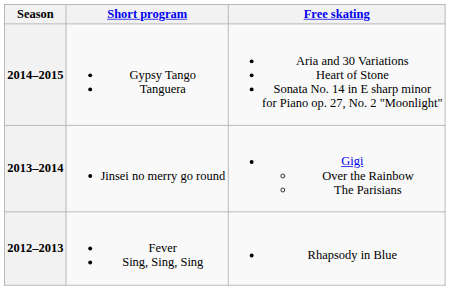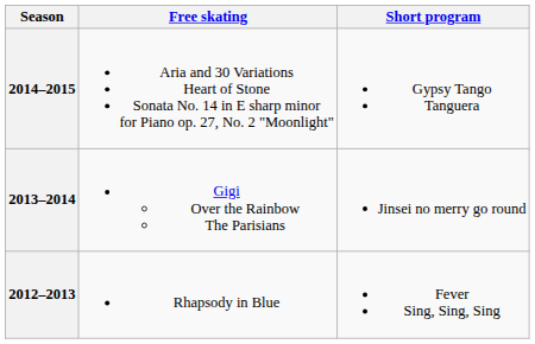columns swapped: Short program <-> Free skating
